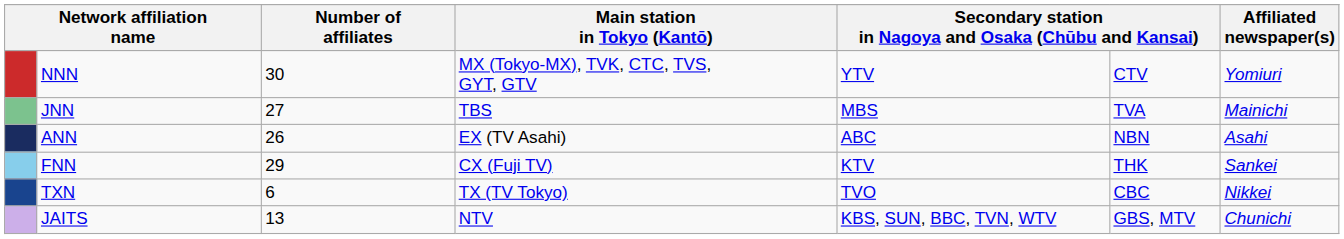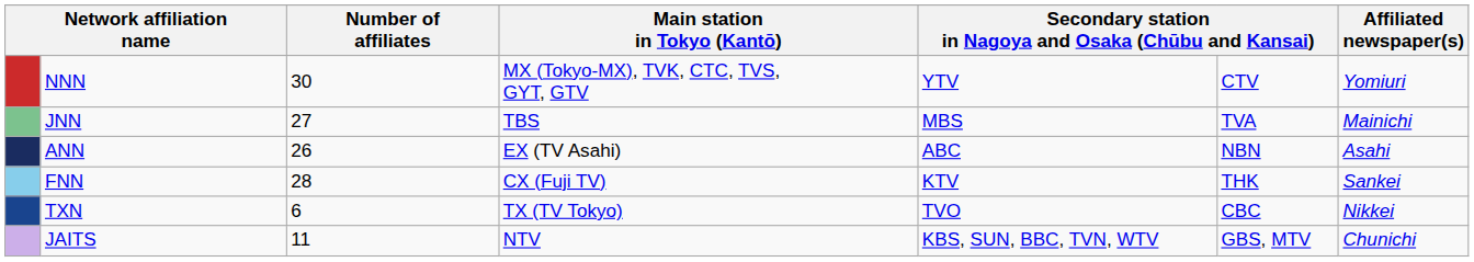FNN | Number of affiliates: 29 -> 28
JAITS | Number of affiliates: 13 -> 11
